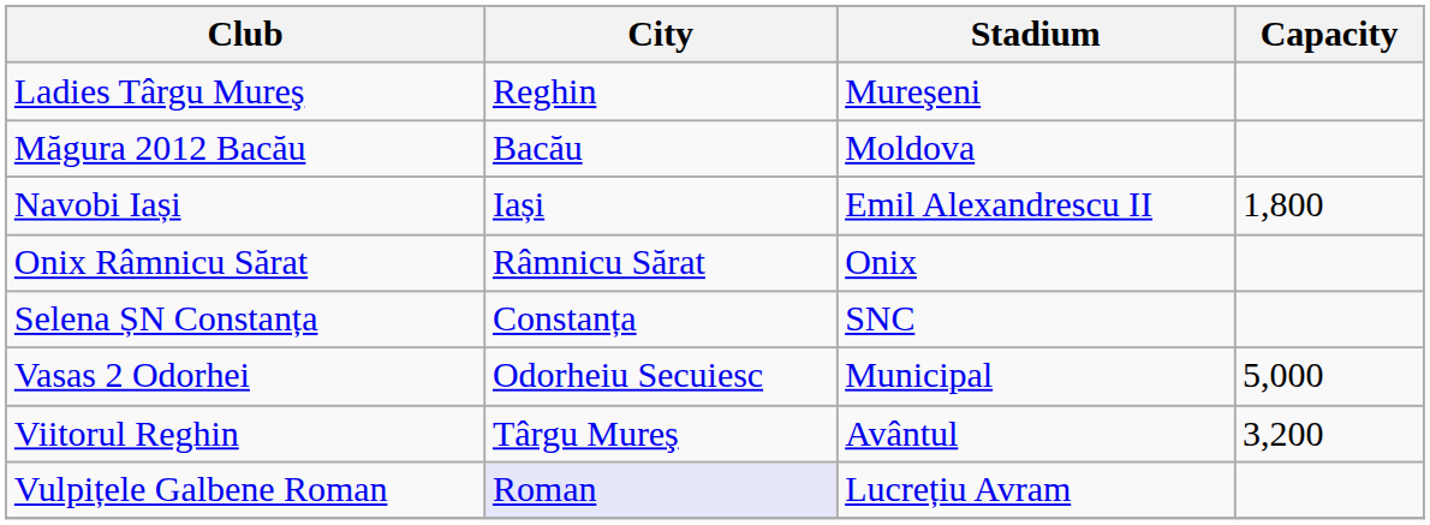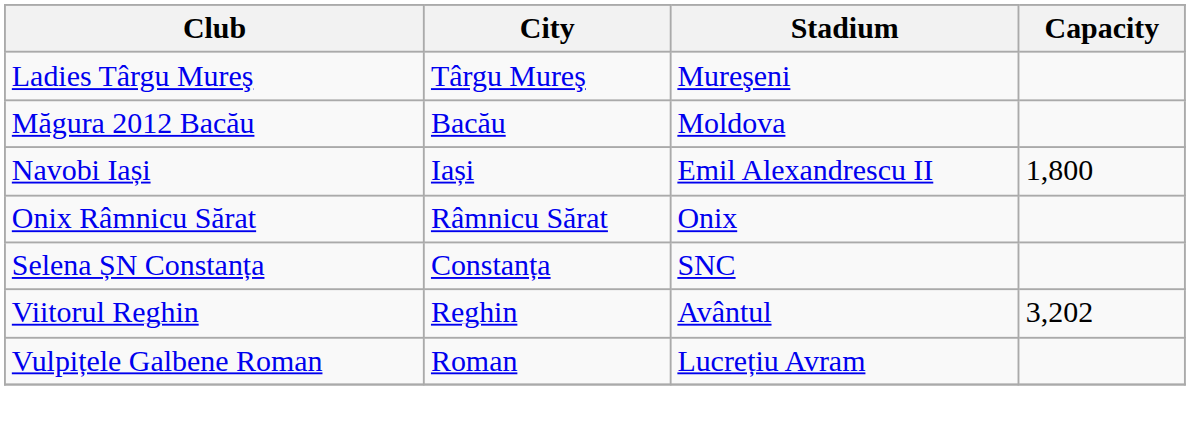Ladies Târgu Mureş | City: Reghin -> Târgu Mureş
- row: Vasas 2 Odorhei | Odorheiu Secuiesc | Municipal | 5,000
Viitorul Reghin | City: Târgu Mureş -> Reghin
Viitorul Reghin | Capacity: 3,200 -> 3,202
Vulpițele Galbene Roman | City: lavender background -> no background
